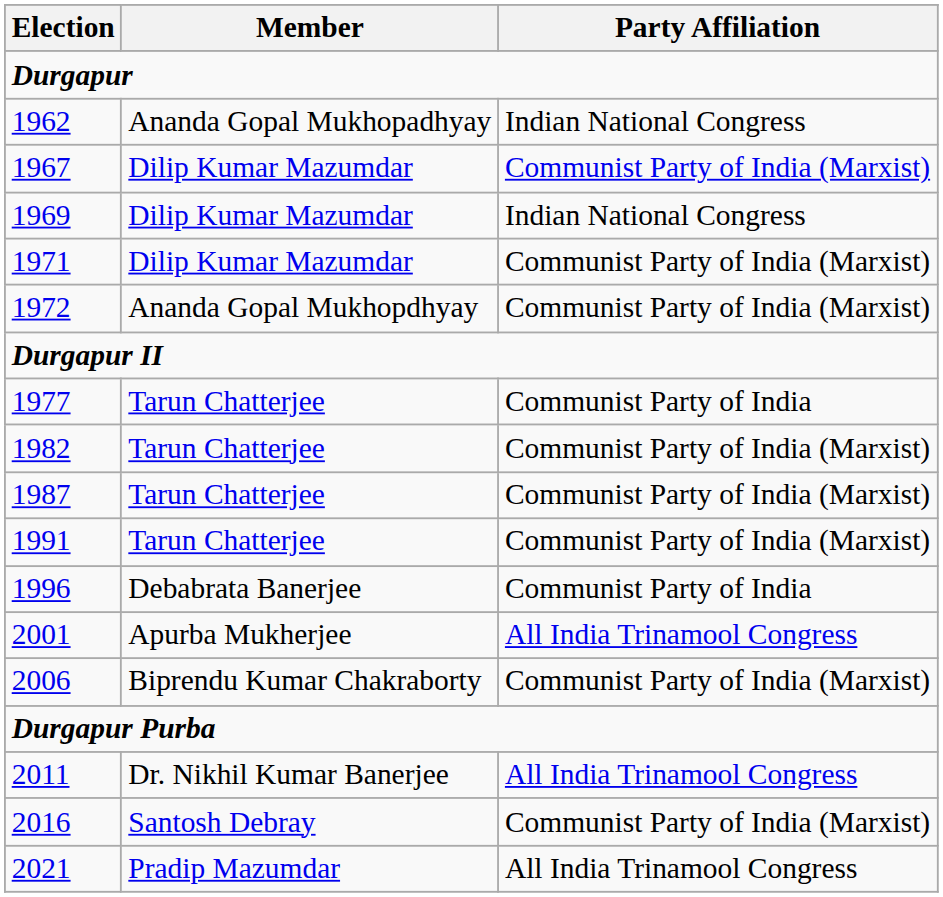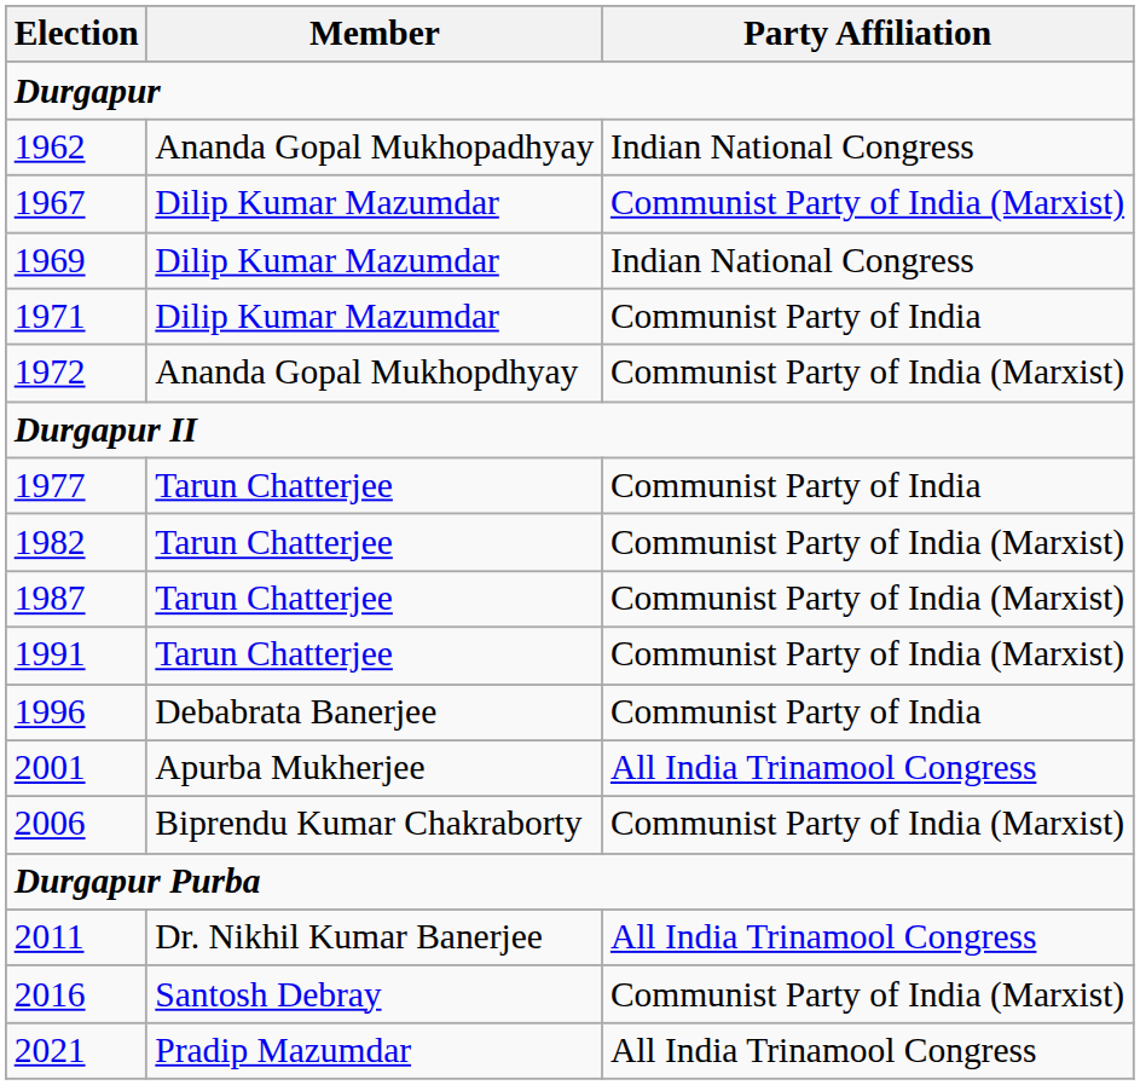1971 | Party Affiliation: Communist Party of India (Marxist) -> Communist Party of India
